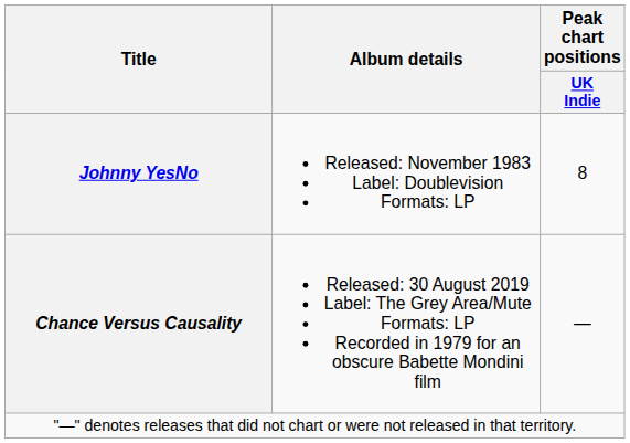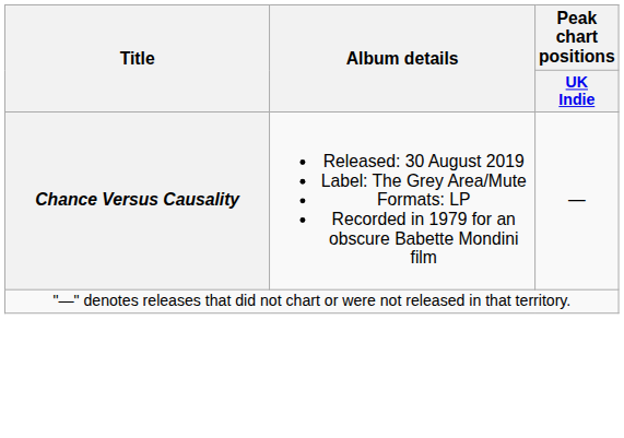- row: Johnny YesNo | Released: November 1983 Label: Doublevision Formats: LP | 8
